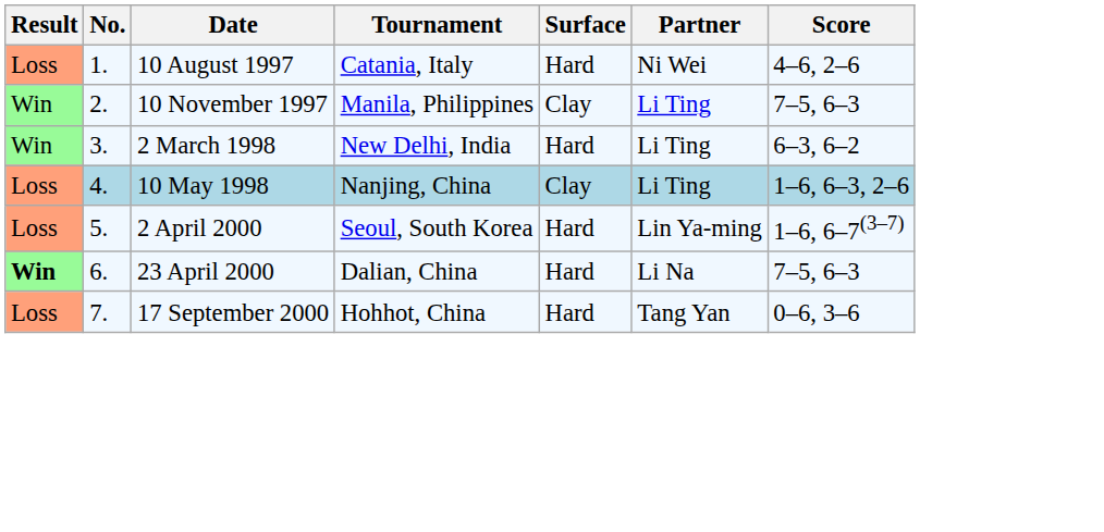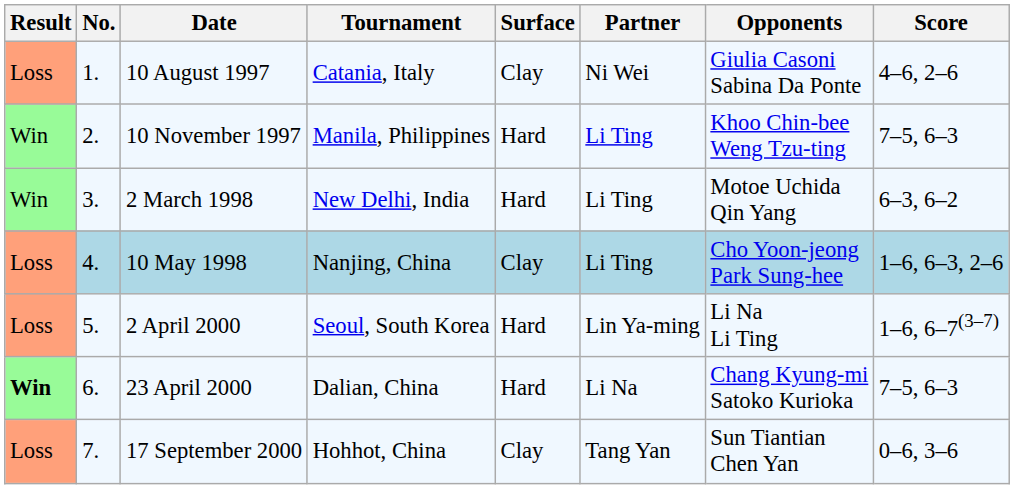+ column: Opponents | Giulia Casoni Sabina Da Ponte | Khoo Chin-bee Weng Tzu-ting | Motoe Uchida Qin Yang | Cho Yoon-jeong Park Sung-hee | Li Na Li Ting | Chang Kyung-mi Satoko Kurioka | Sun Tiantian Chen Yan
10 August 1997 | Surface: Hard -> Clay
10 November 1997 | Surface: Clay -> Hard
17 September 2000 | Surface: Hard -> Clay
